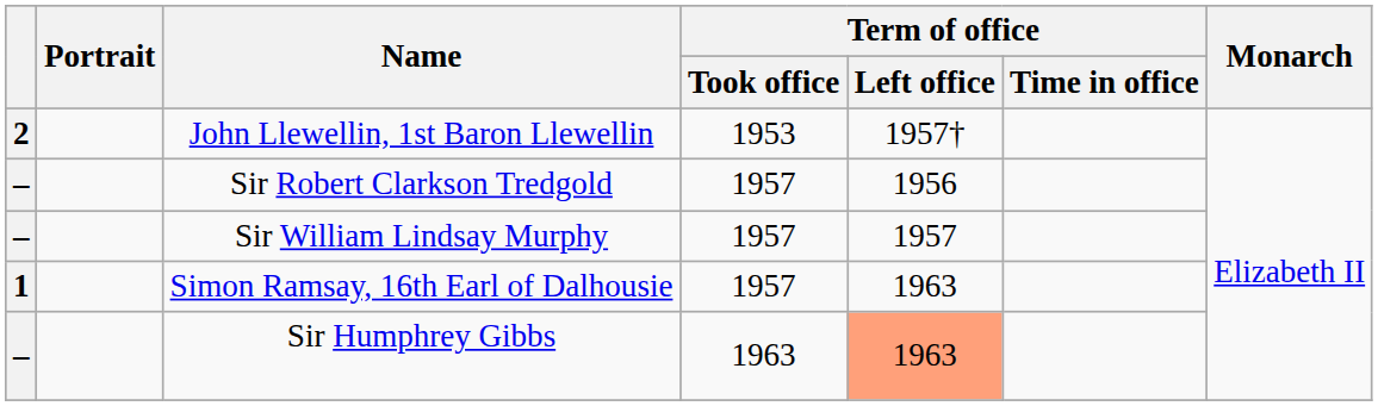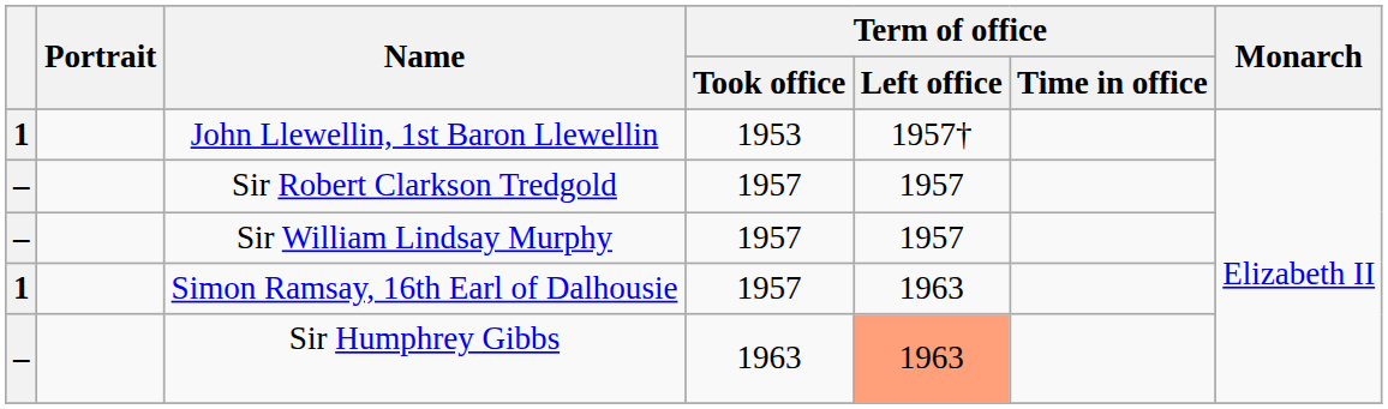John Llewellin, 1st Baron Llewellin | column 1: 2 -> 1
Sir Robert Clarkson Tredgold | Term of office / Left office: 1956 -> 1957
